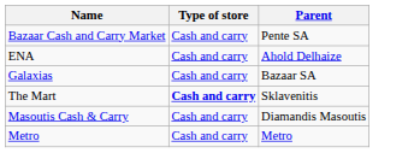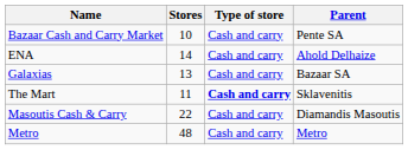+ column: Stores | 10 | 14 | 13 | 11 | 22 | 48
